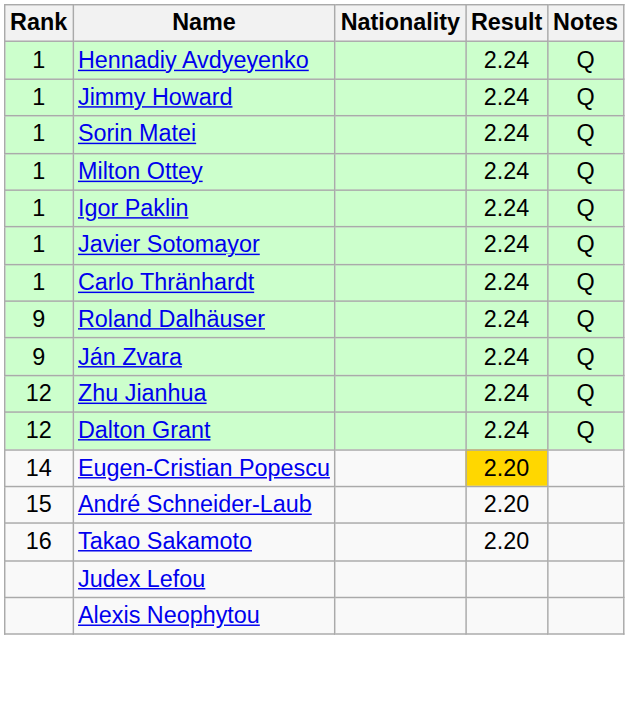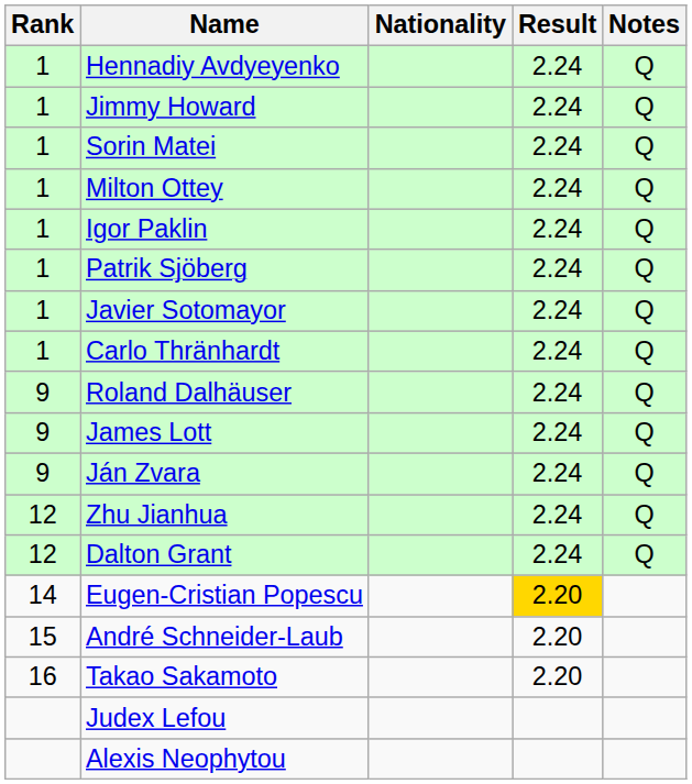+ row: 1 | Patrik Sjöberg | 2.24 | Q
+ row: 9 | James Lott | 2.24 | Q
